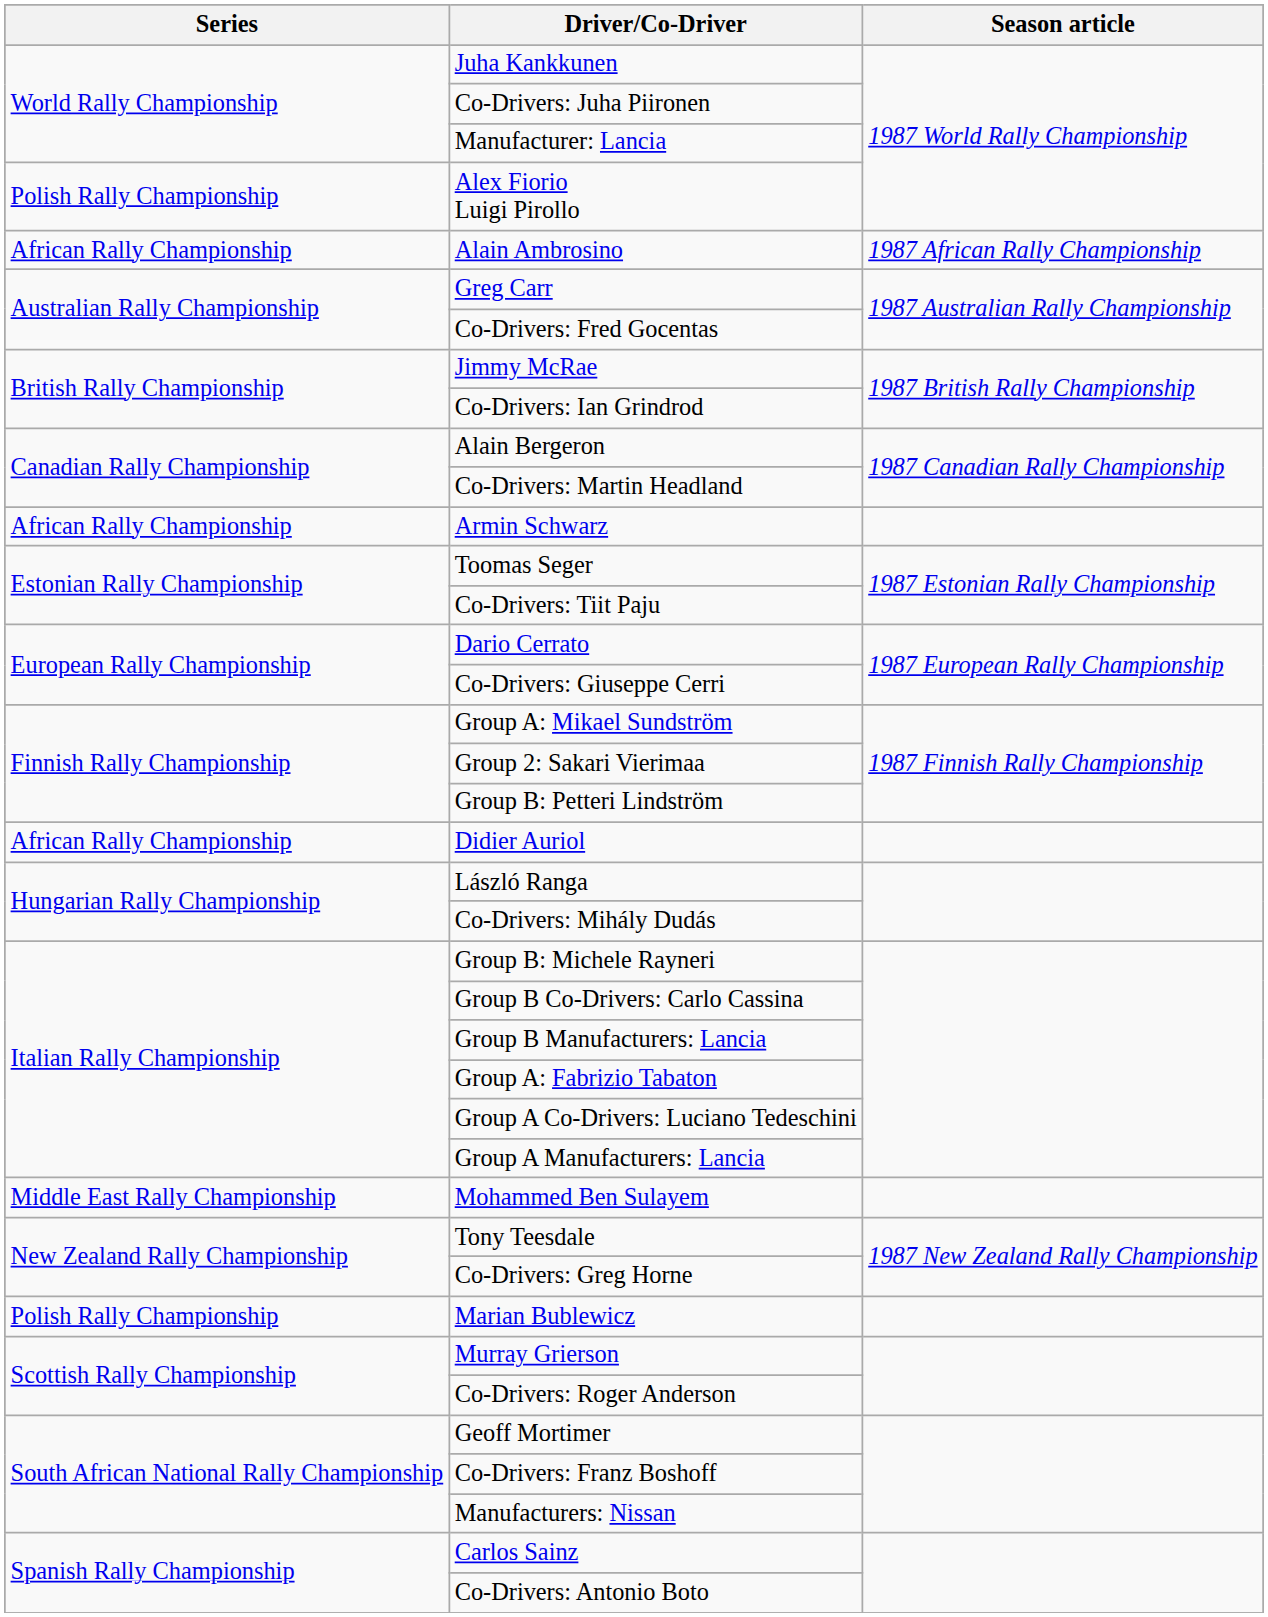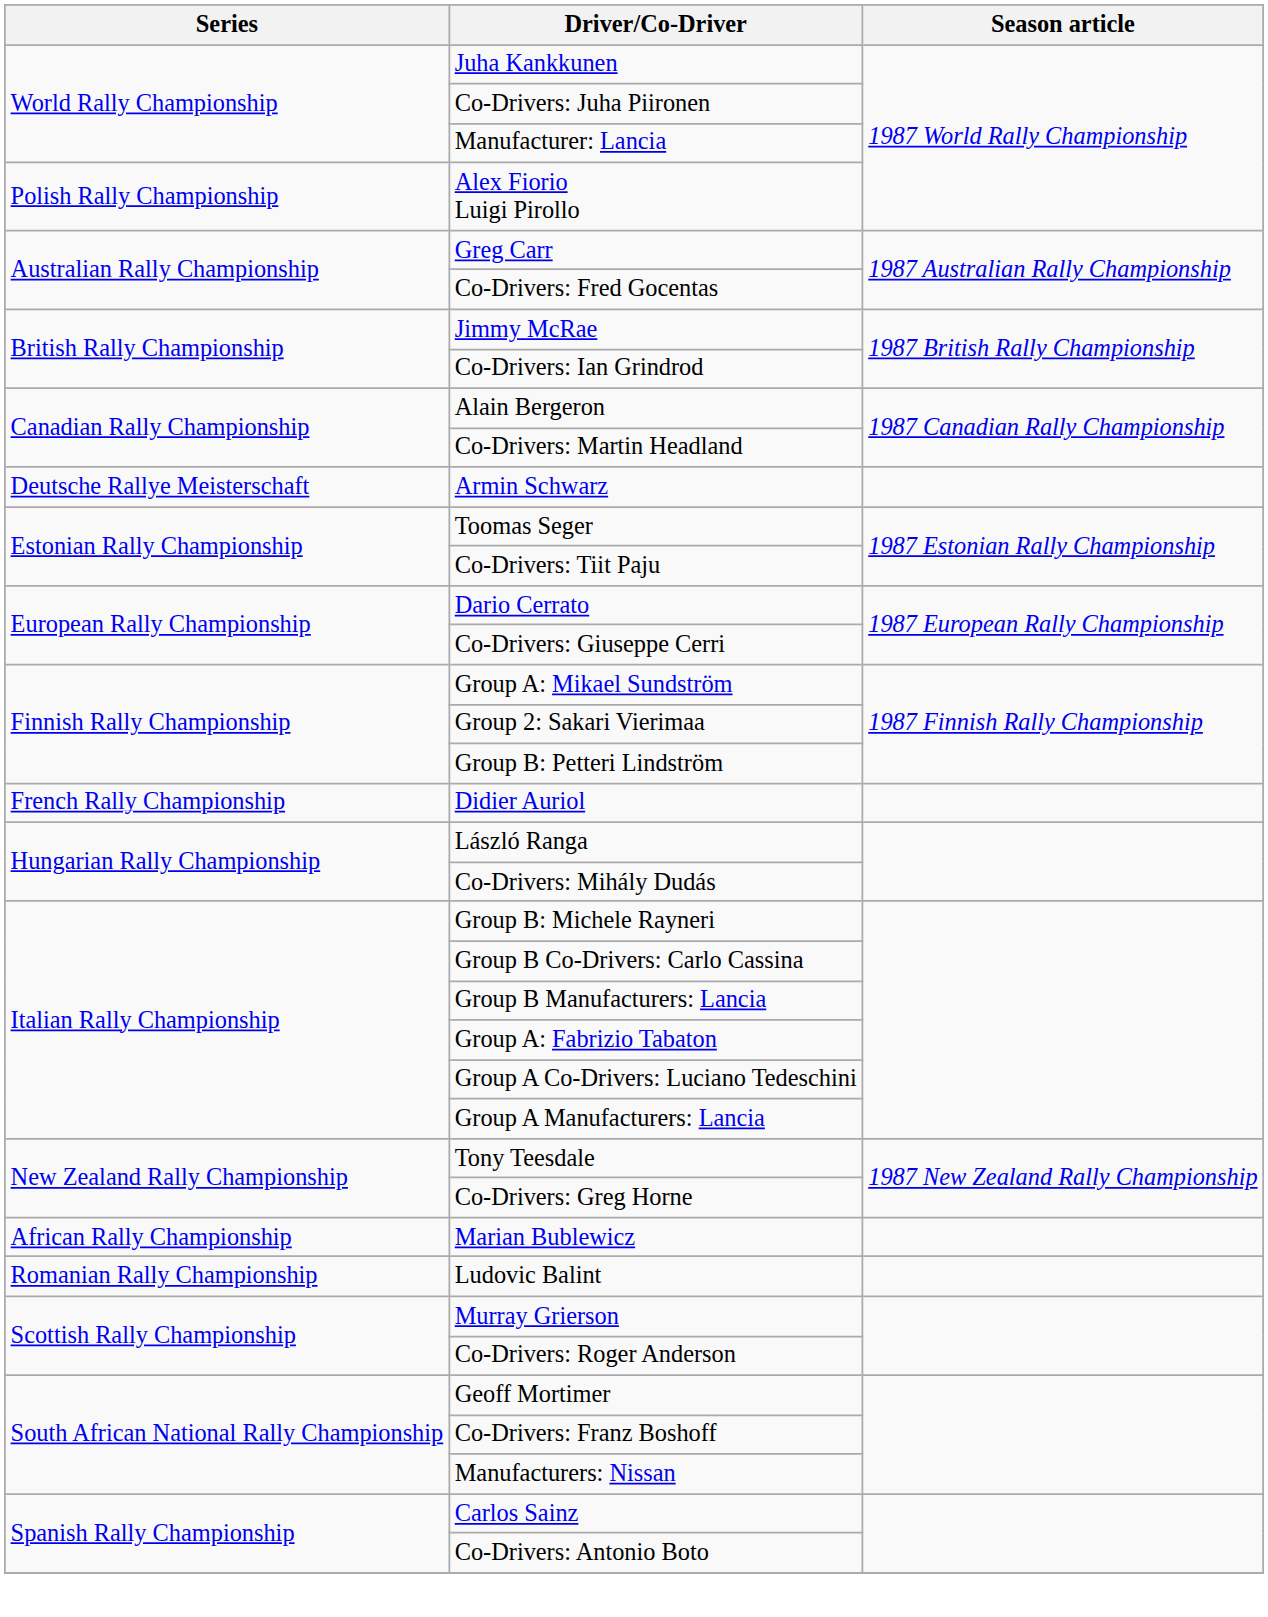- row: African Rally Championship | Alain Ambrosino | 1987 African Rally Championship
Armin Schwarz | Series: African Rally Championship -> Deutsche Rallye Meisterschaft
Didier Auriol | Series: African Rally Championship -> French Rally Championship
- row: Middle East Rally Championship | Mohammed Ben Sulayem
Marian Bublewicz | Series: Polish Rally Championship -> African Rally Championship
+ row: Romanian Rally Championship | Ludovic Balint
